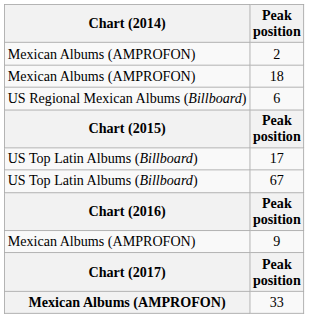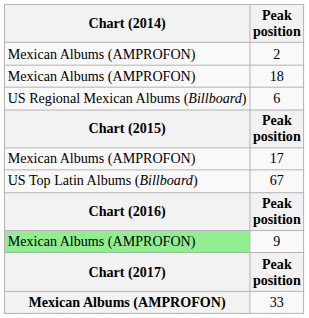17 | Chart (2014): US Top Latin Albums (Billboard) -> Mexican Albums (AMPROFON)
9 | Chart (2014): no background -> lightgreen background
